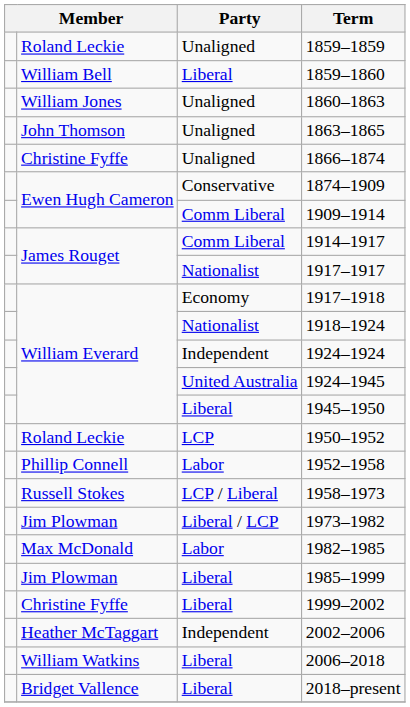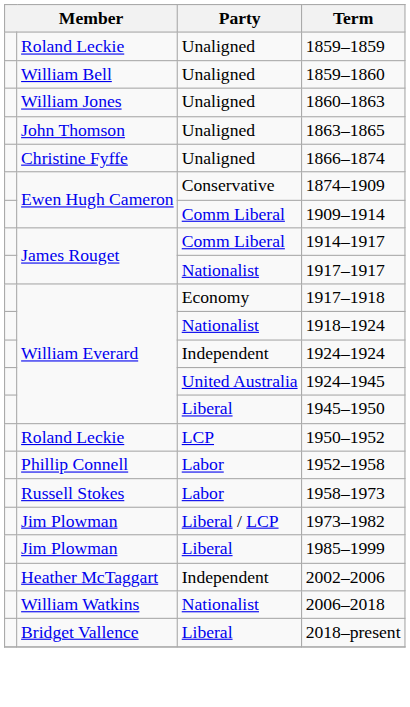1859–1860 | Party: Liberal -> Unaligned
1958–1973 | Party: LCP / Liberal -> Labor
- row: Max McDonald | Labor | 1982–1985
- row: Christine Fyffe | Liberal | 1999–2002
2006–2018 | Party: Liberal -> Nationalist
